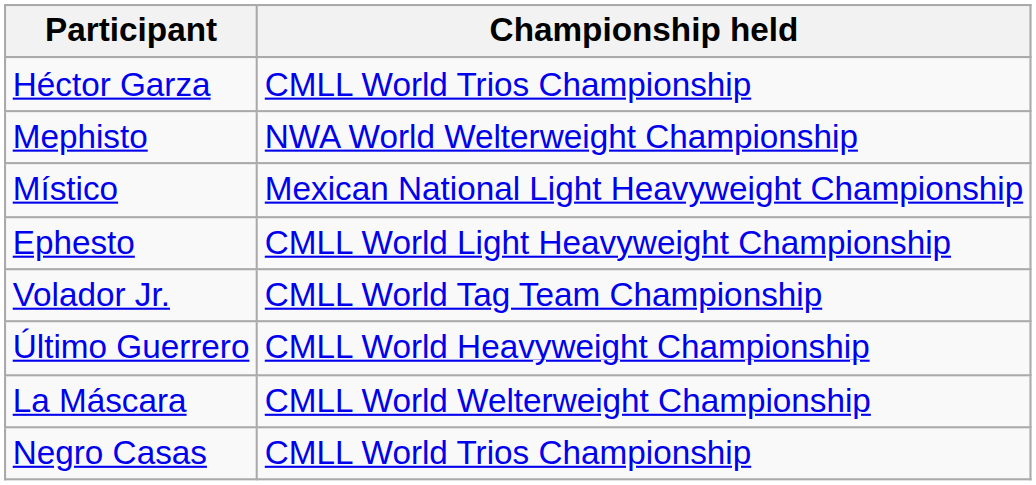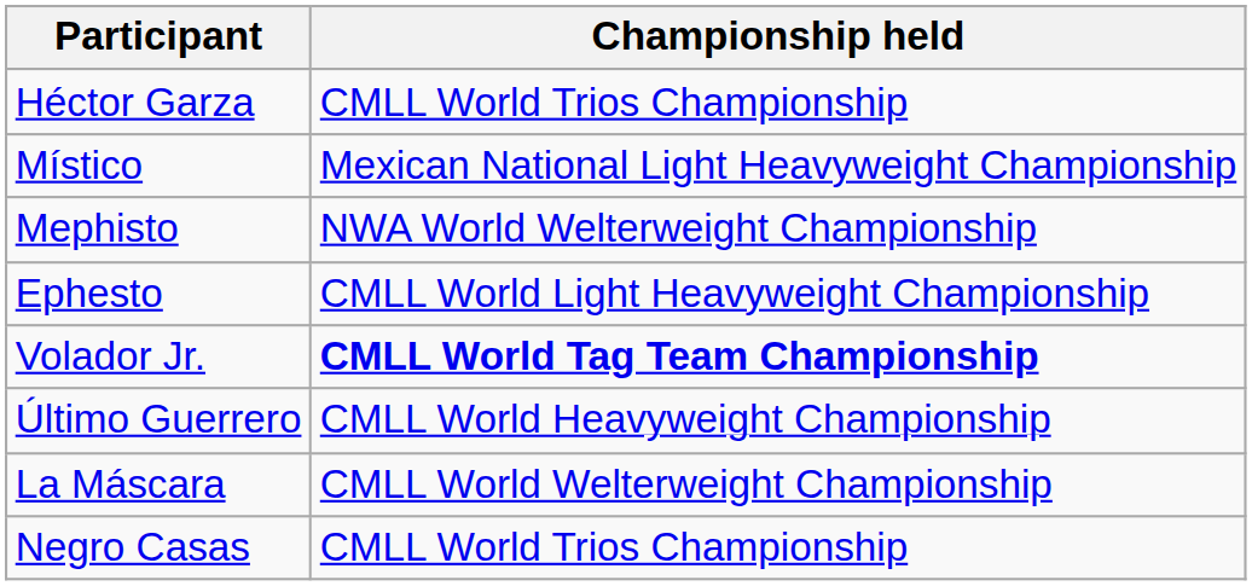rows swapped: Mephisto <-> Místico
Volador Jr. | Championship held: normal -> bold
